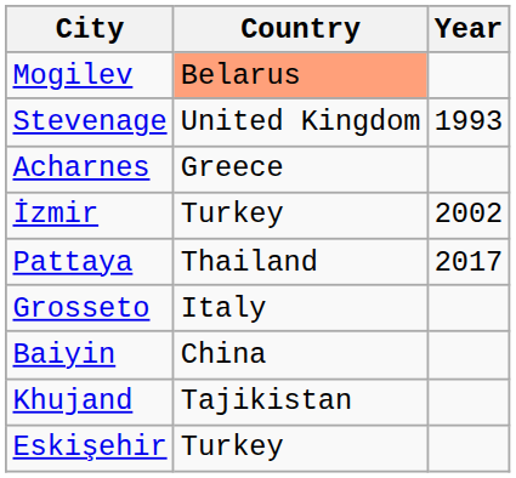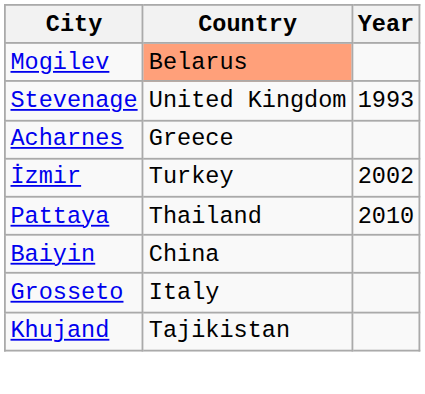Pattaya | Year: 2017 -> 2010
rows swapped: Grosseto <-> Baiyin
- row: Eskişehir | Turkey
